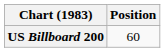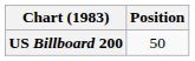US Billboard 200 | Position: 60 -> 50
